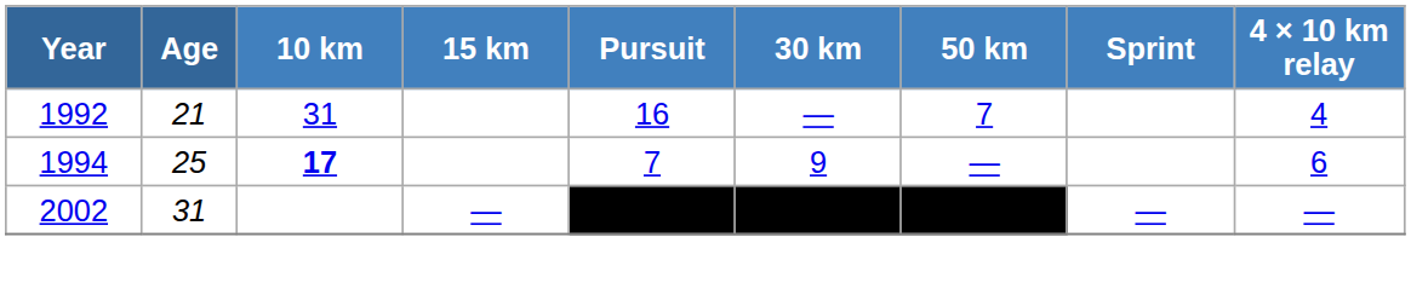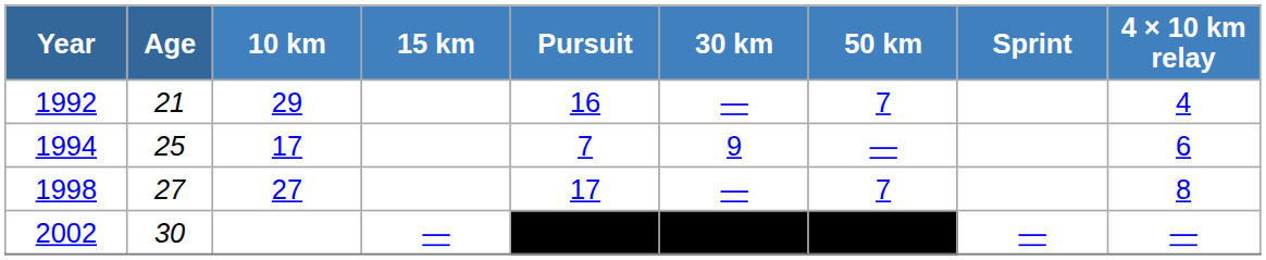1992 | 10 km: 31 -> 29
1994 | 10 km: bold -> normal
+ row: 1998 | 27 | 27 | 17 | — | 7 | 8
2002 | Age: 31 -> 30
